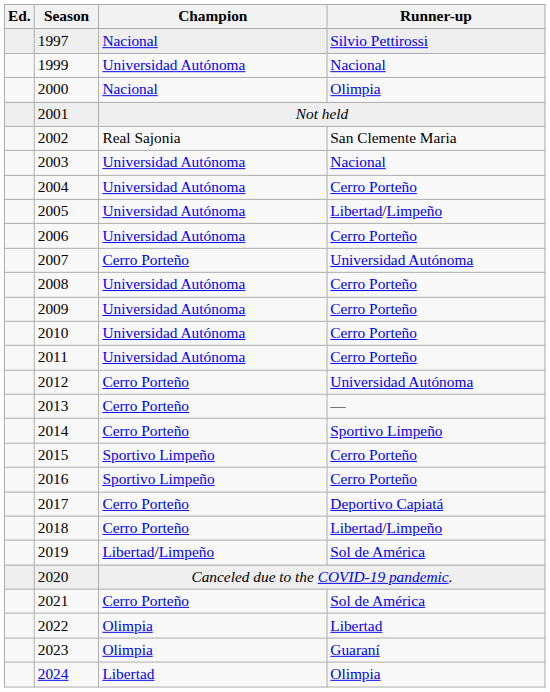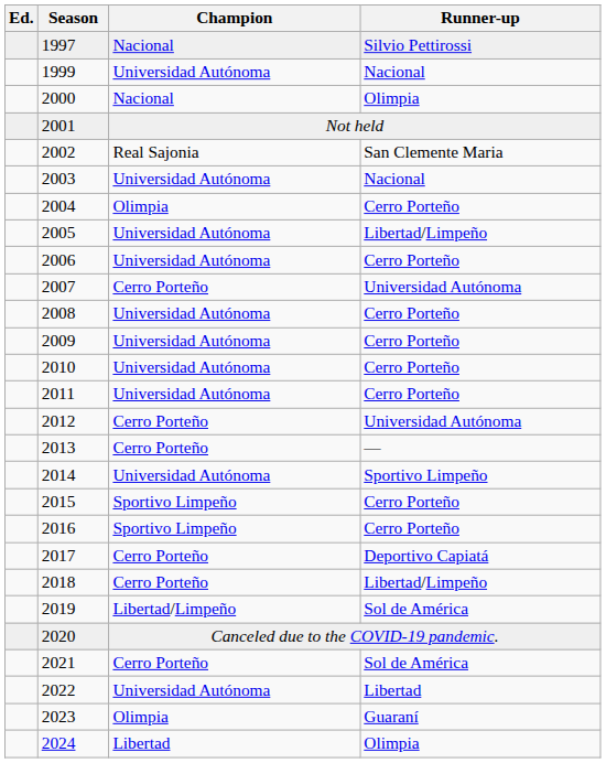2004 | Champion: Universidad Autónoma -> Olimpia
2014 | Champion: Cerro Porteño -> Universidad Autónoma
2022 | Champion: Olimpia -> Universidad Autónoma
